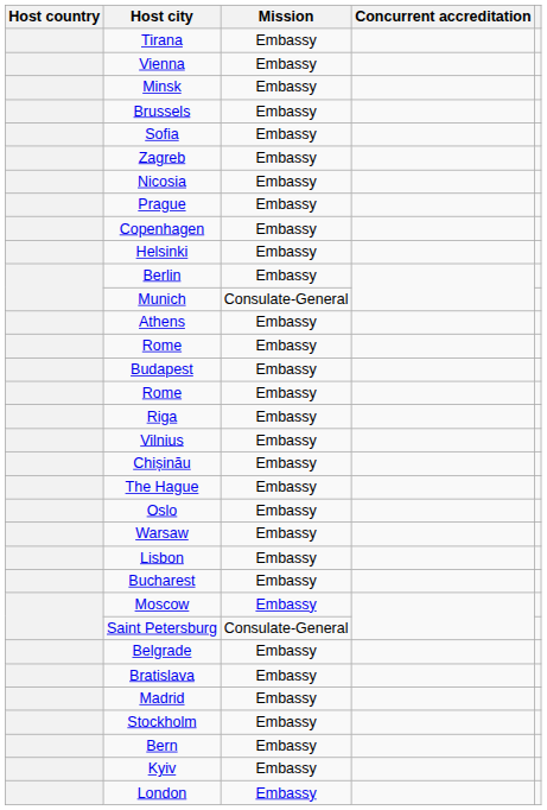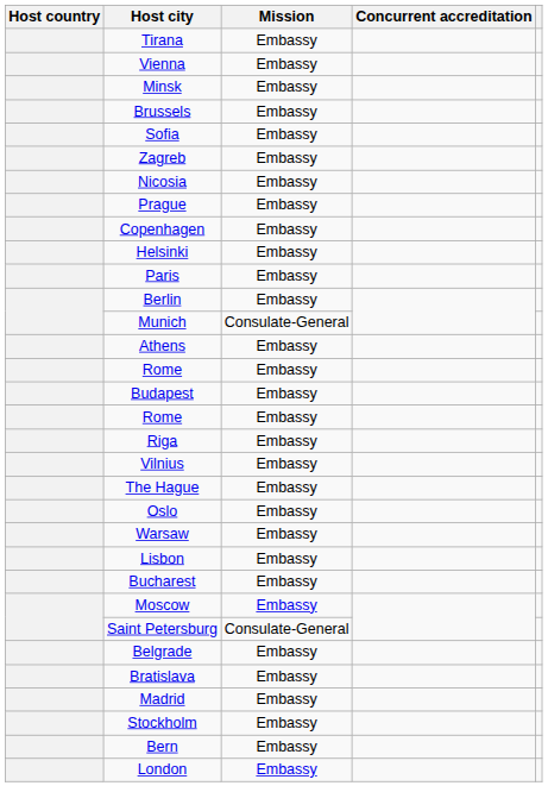+ row: Paris | Embassy
- row: Chișinău | Embassy
- row: Kyiv | Embassy
